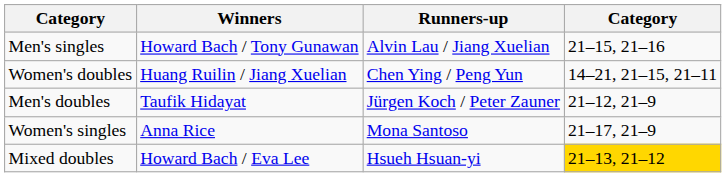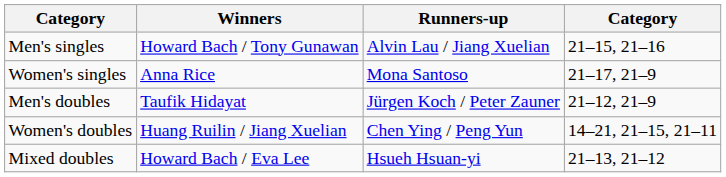rows swapped: Women's singles <-> Women's doubles
Mixed doubles | column 4: gold background -> no background
